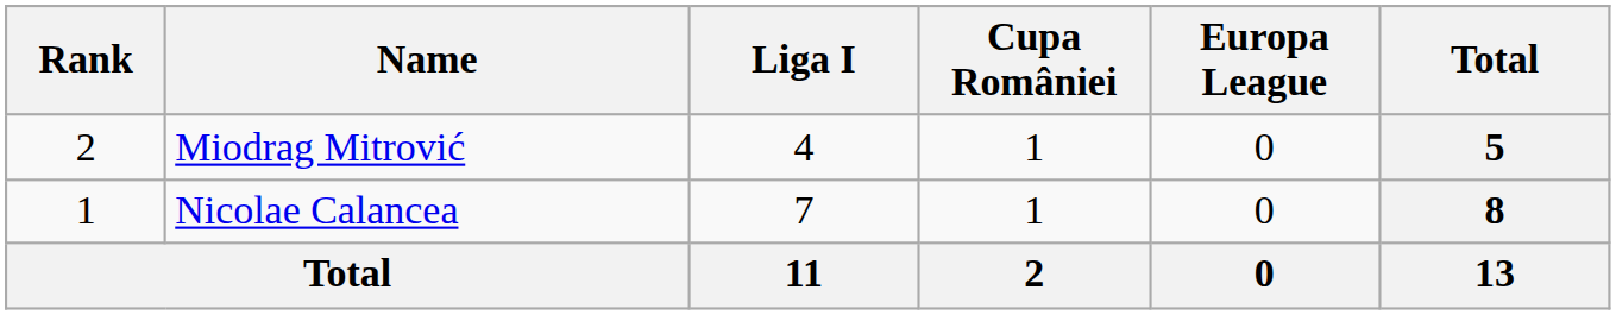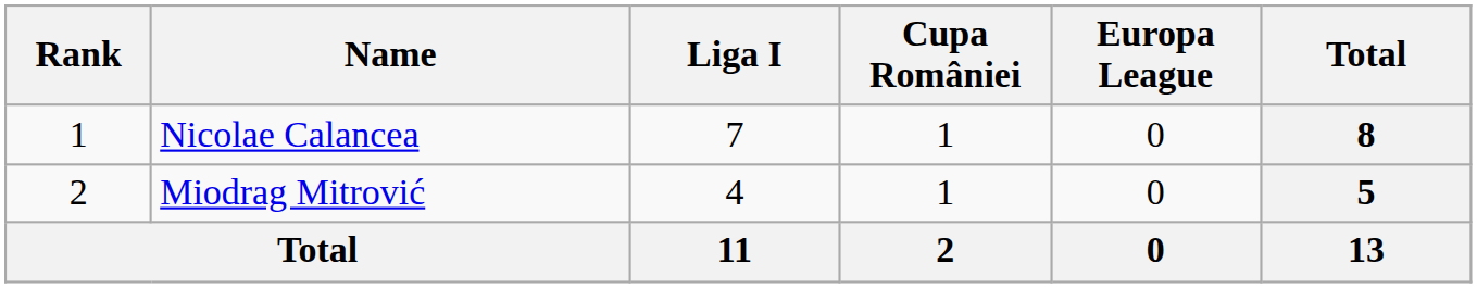rows swapped: Nicolae Calancea <-> Miodrag Mitrović
